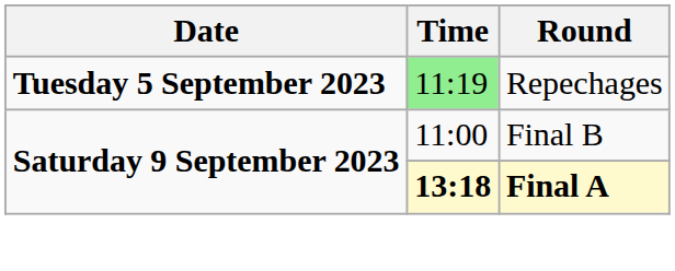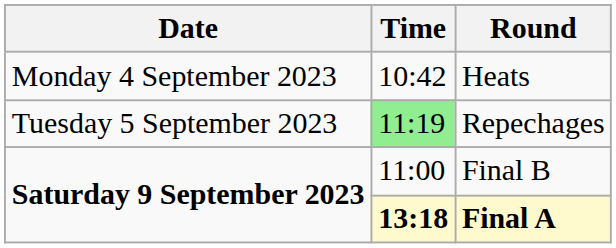+ row: Monday 4 September 2023 | 10:42 | Heats
Repechages | Date: bold -> normal
